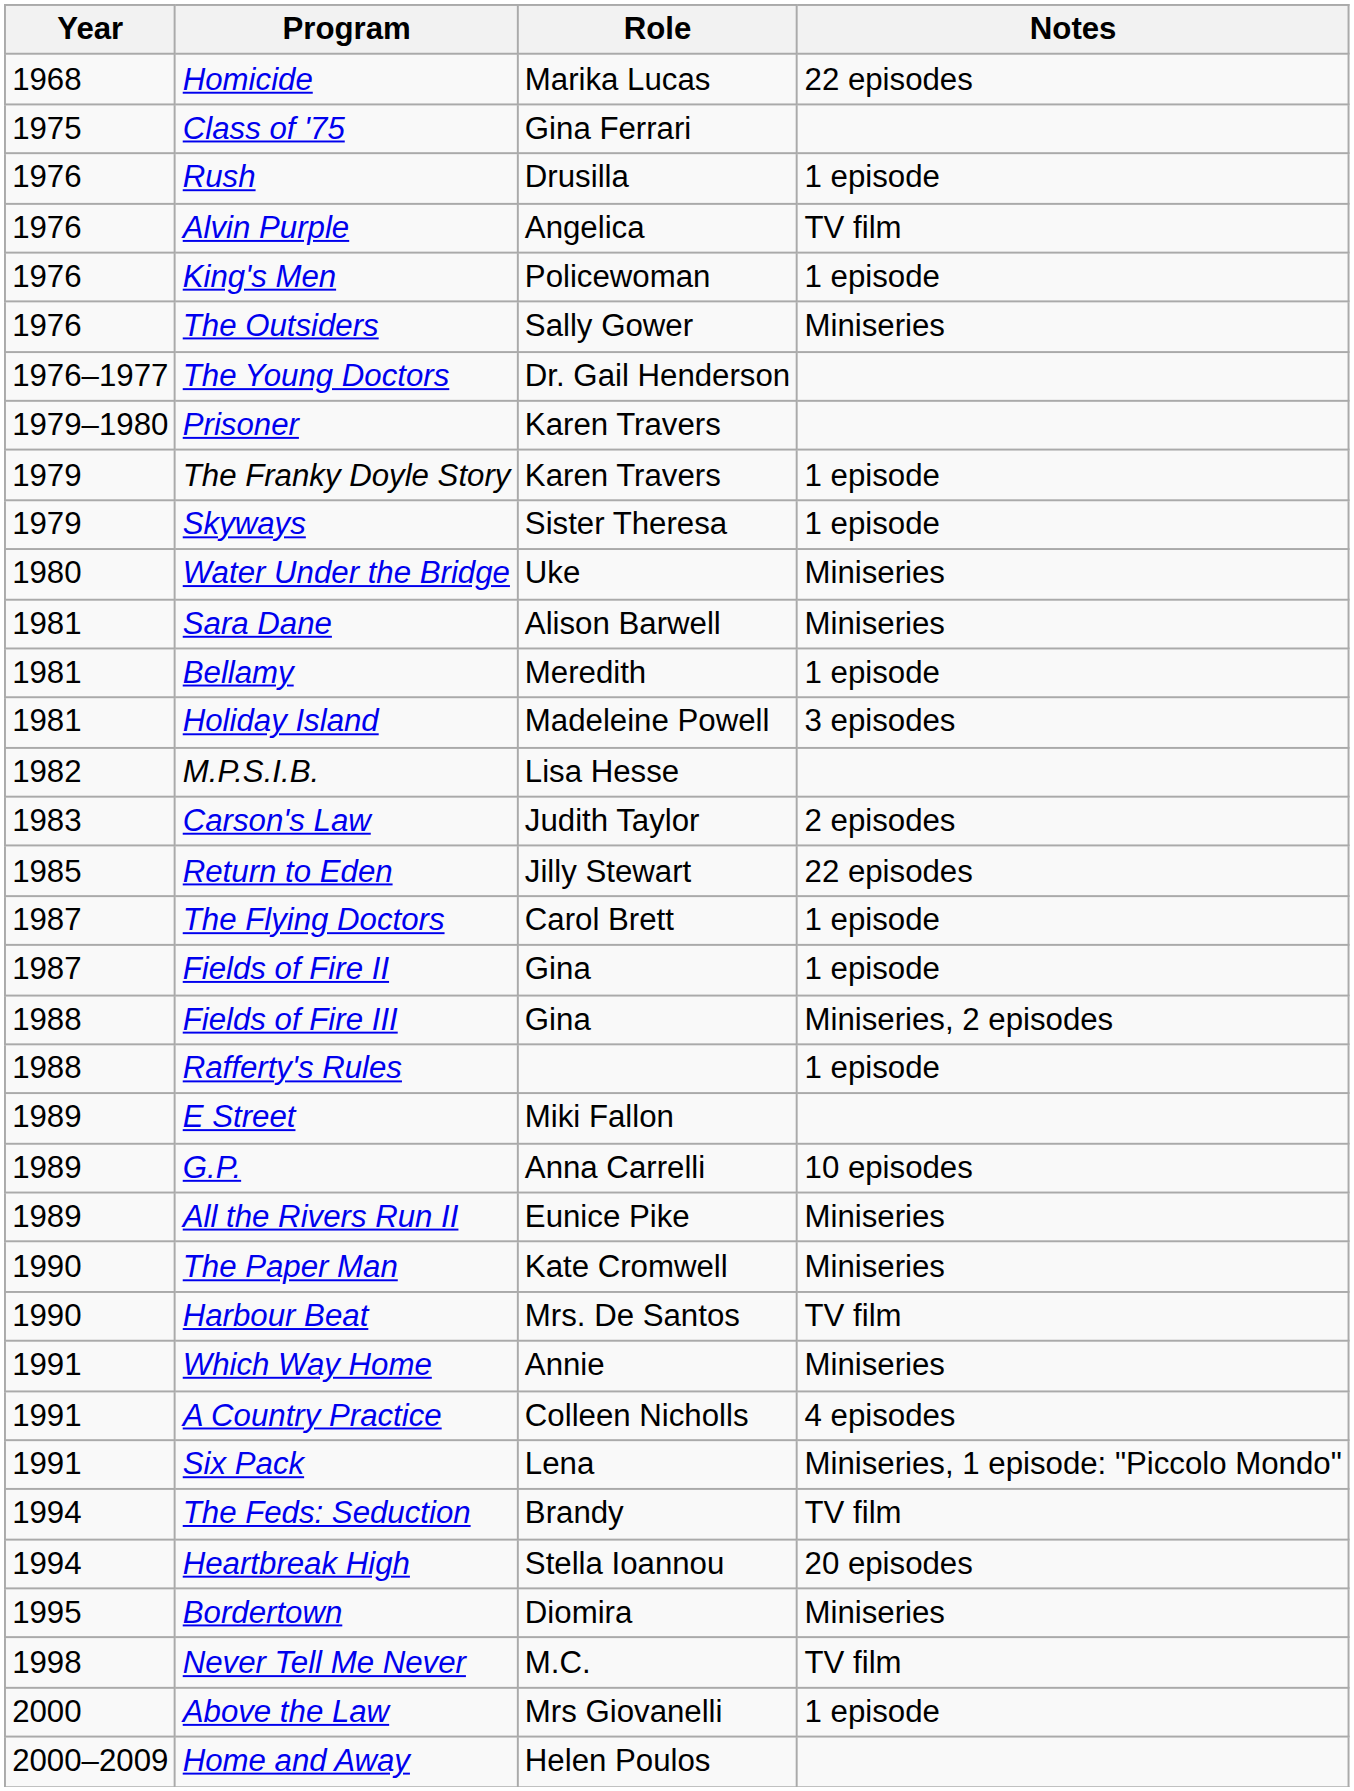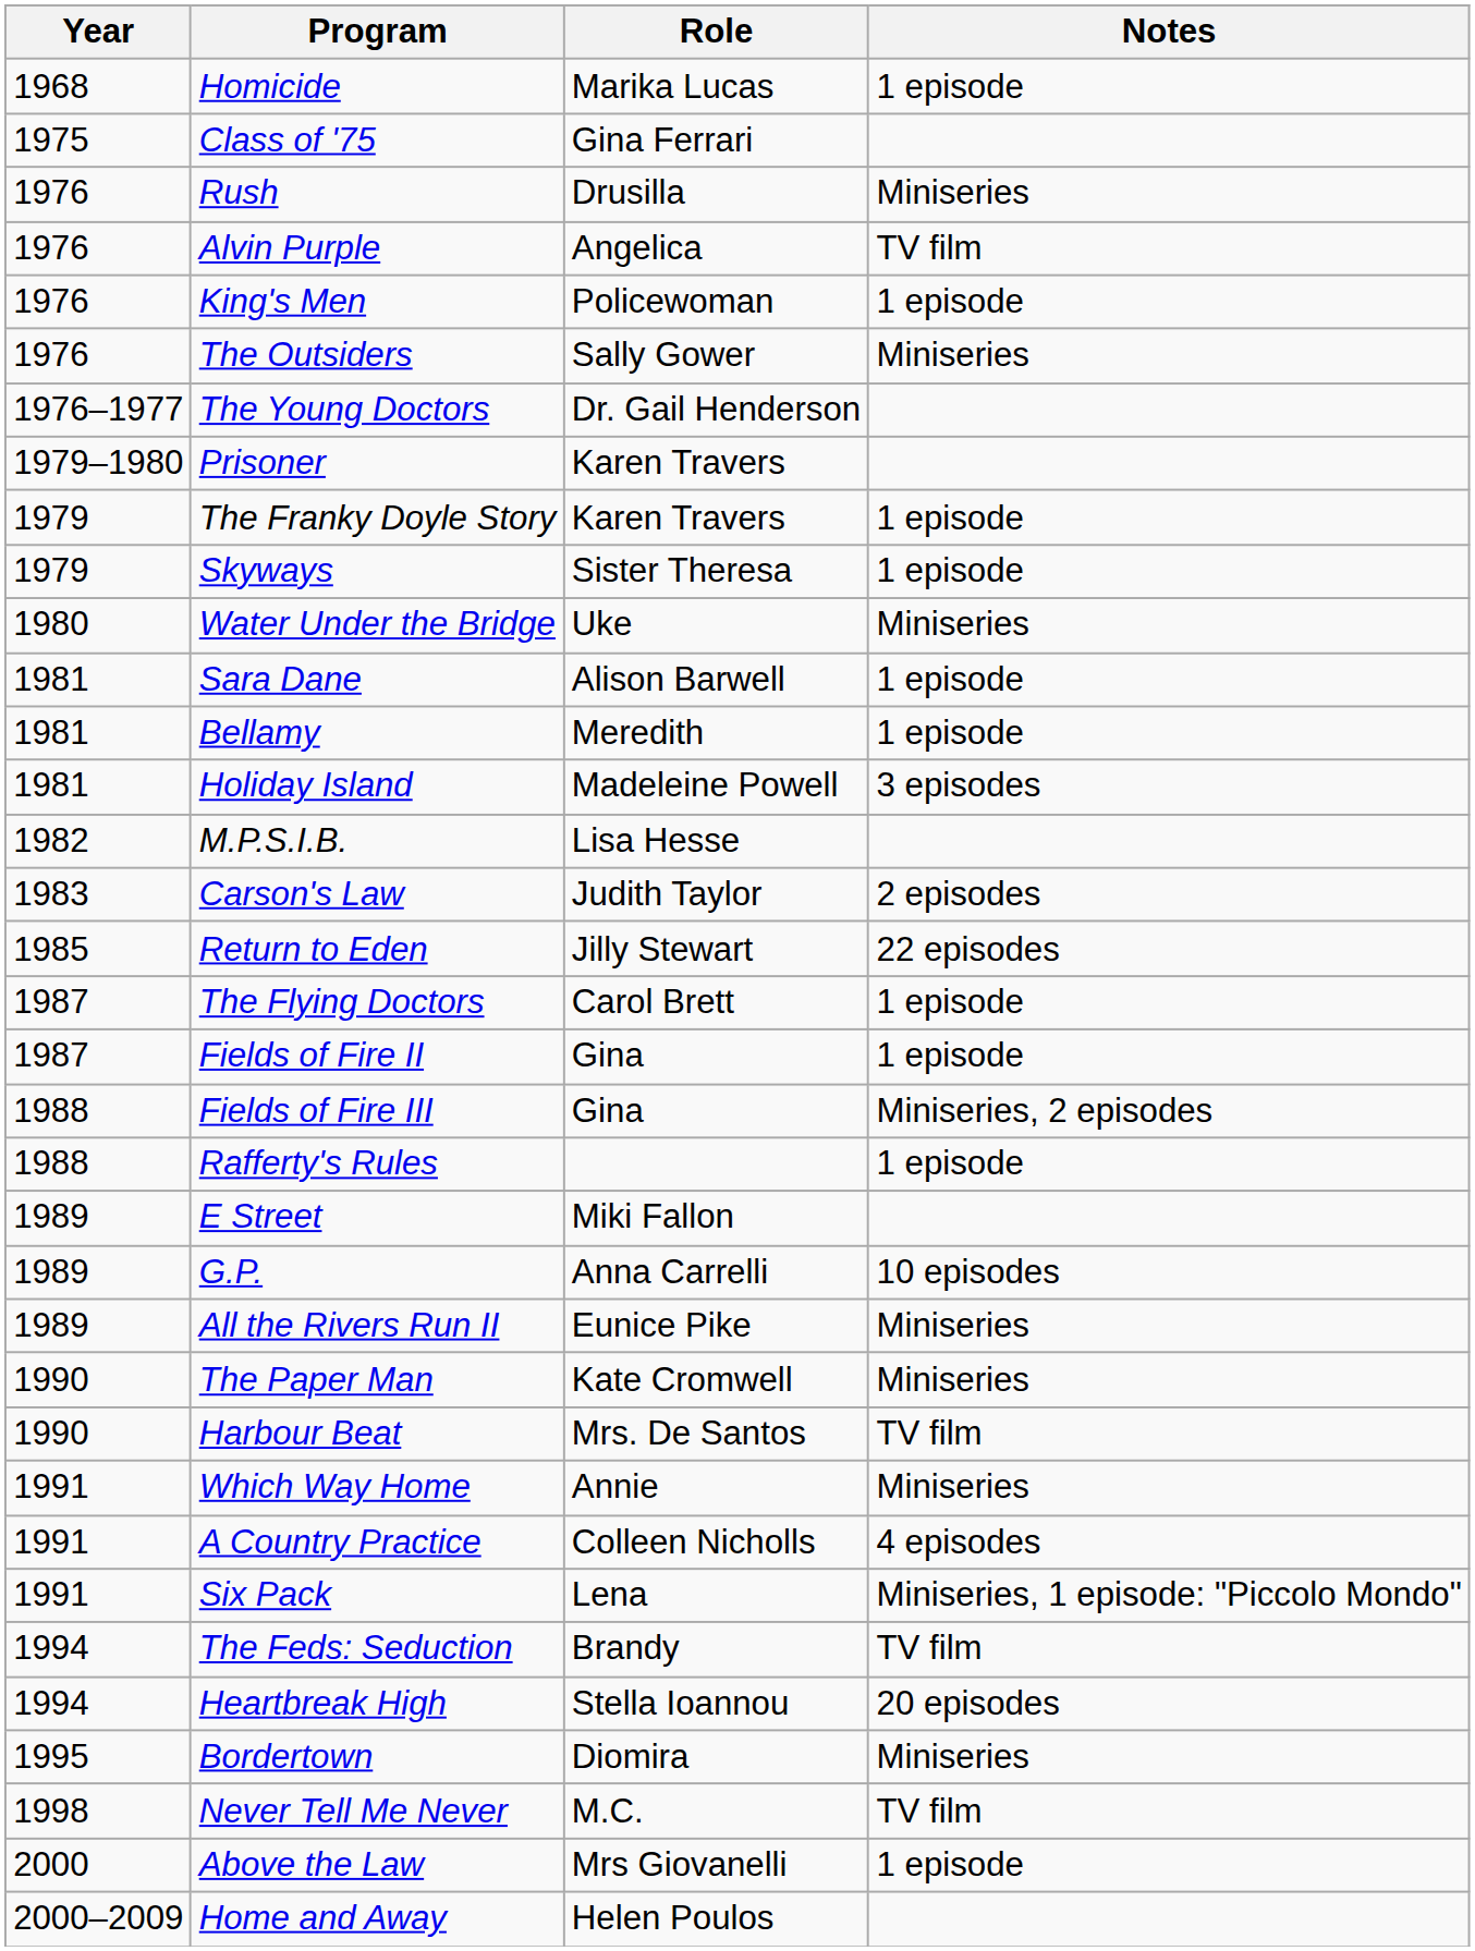Homicide | Notes: 22 episodes -> 1 episode
Rush | Notes: 1 episode -> Miniseries
Sara Dane | Notes: Miniseries -> 1 episode
